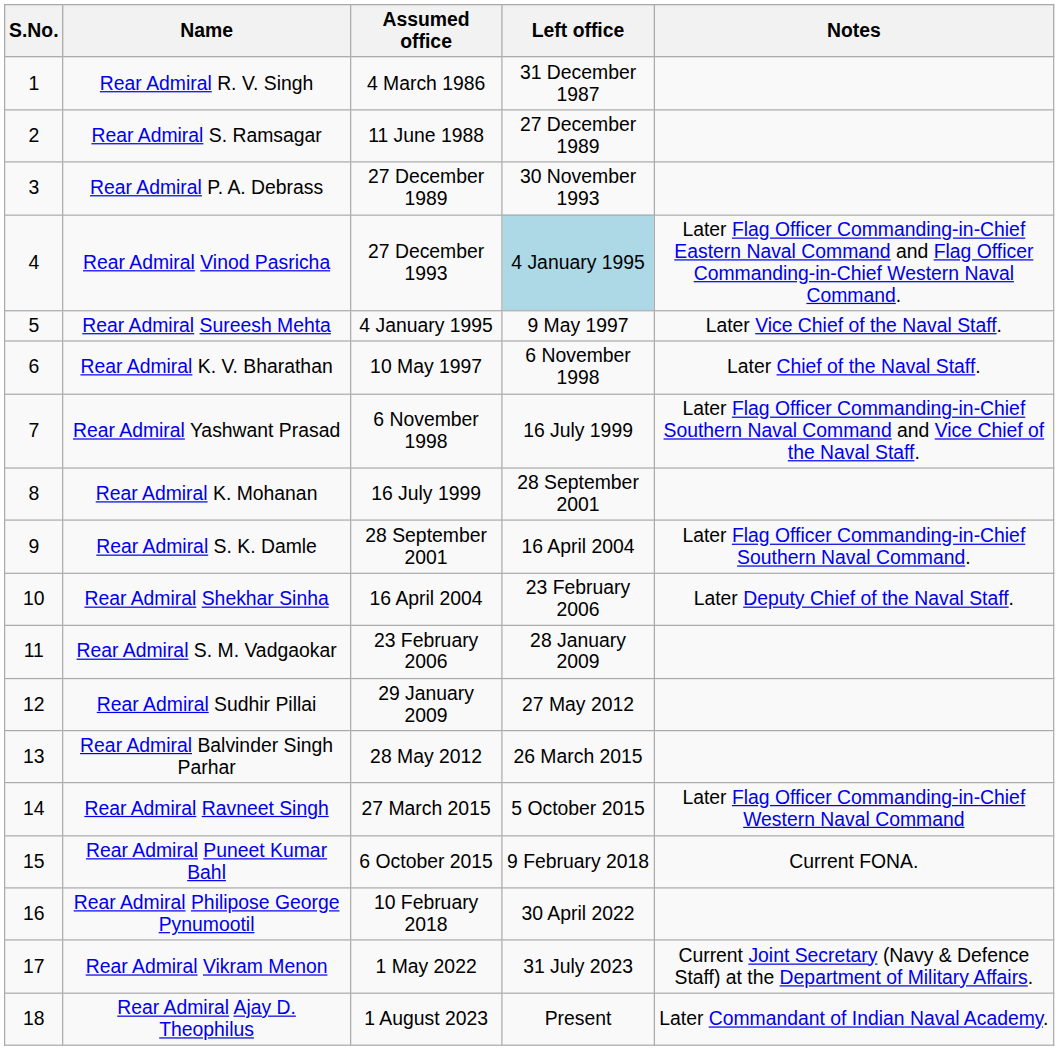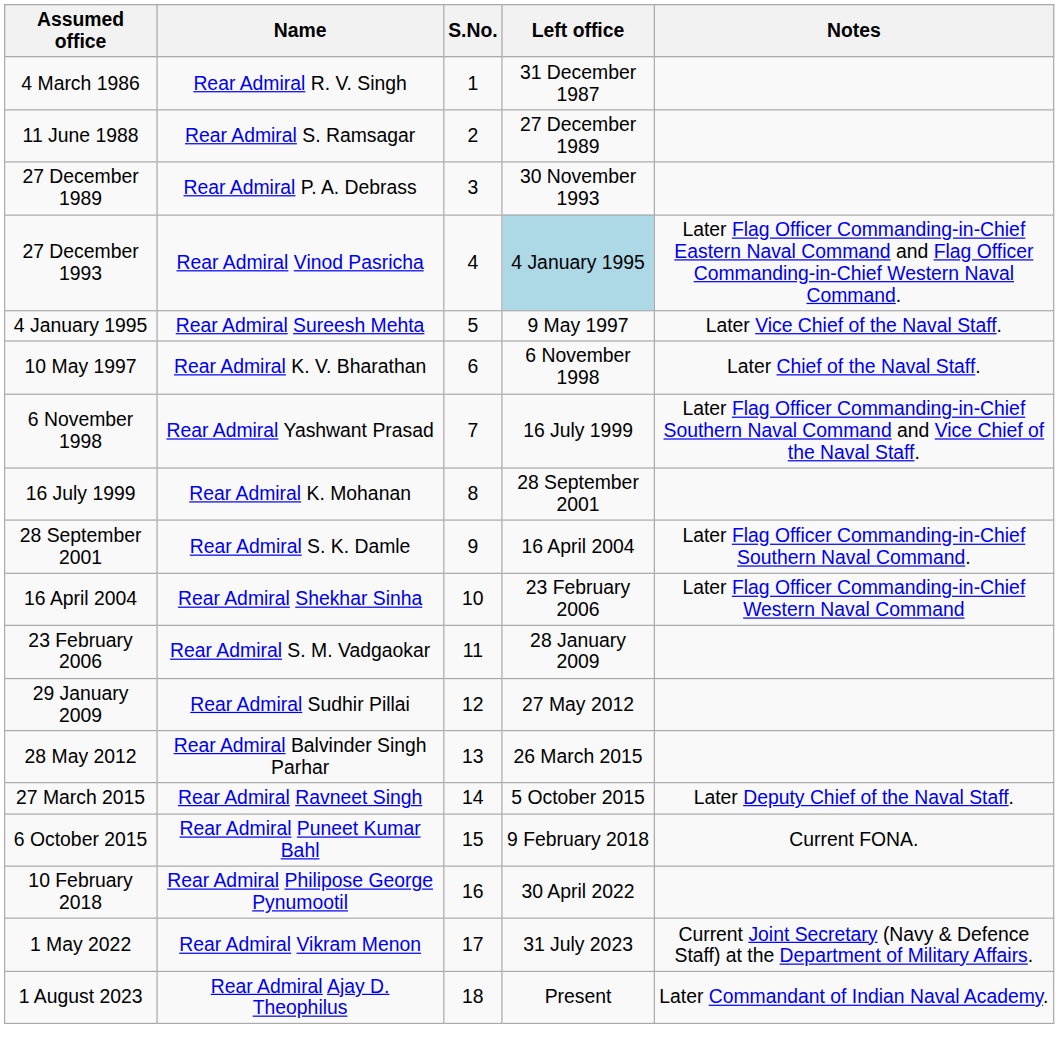columns swapped: S.No. <-> Assumed office
Rear Admiral Shekhar Sinha | Notes: Later Deputy Chief of the Naval Staff. -> Later Flag Officer Commanding-in-Chief Western Naval Command
Rear Admiral Ravneet Singh | Notes: Later Flag Officer Commanding-in-Chief Western Naval Command -> Later Deputy Chief of the Naval Staff.
